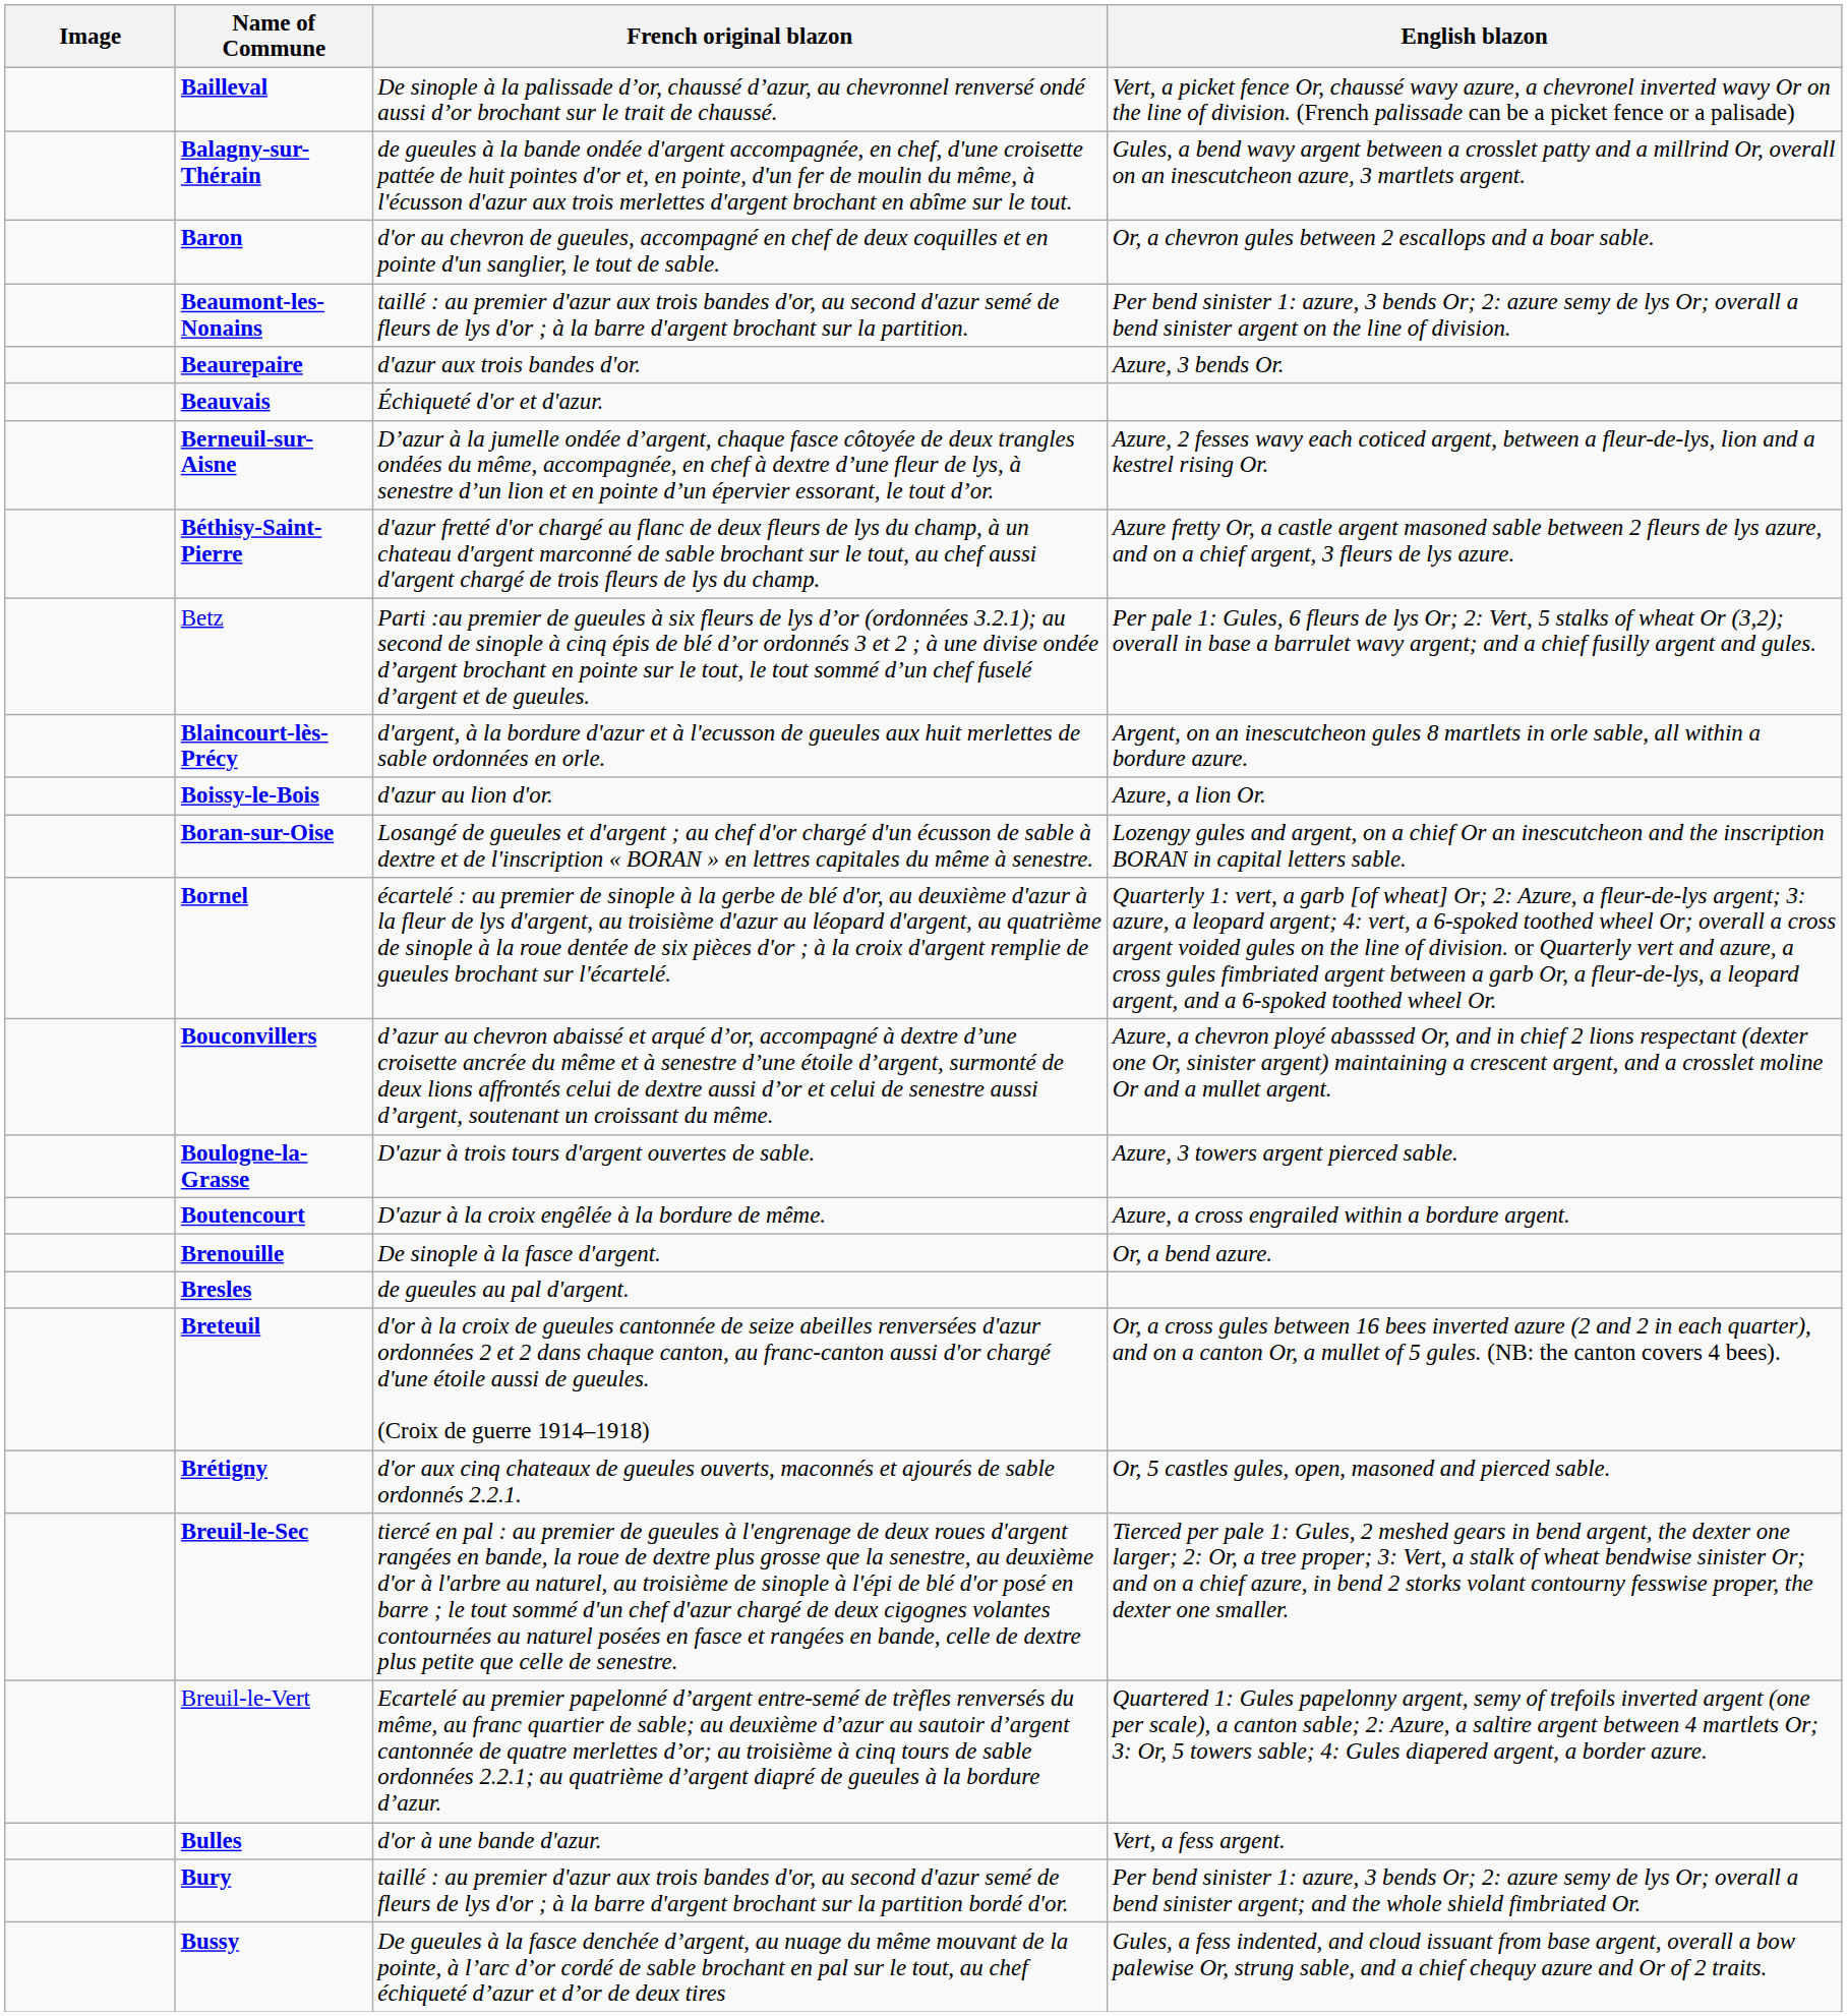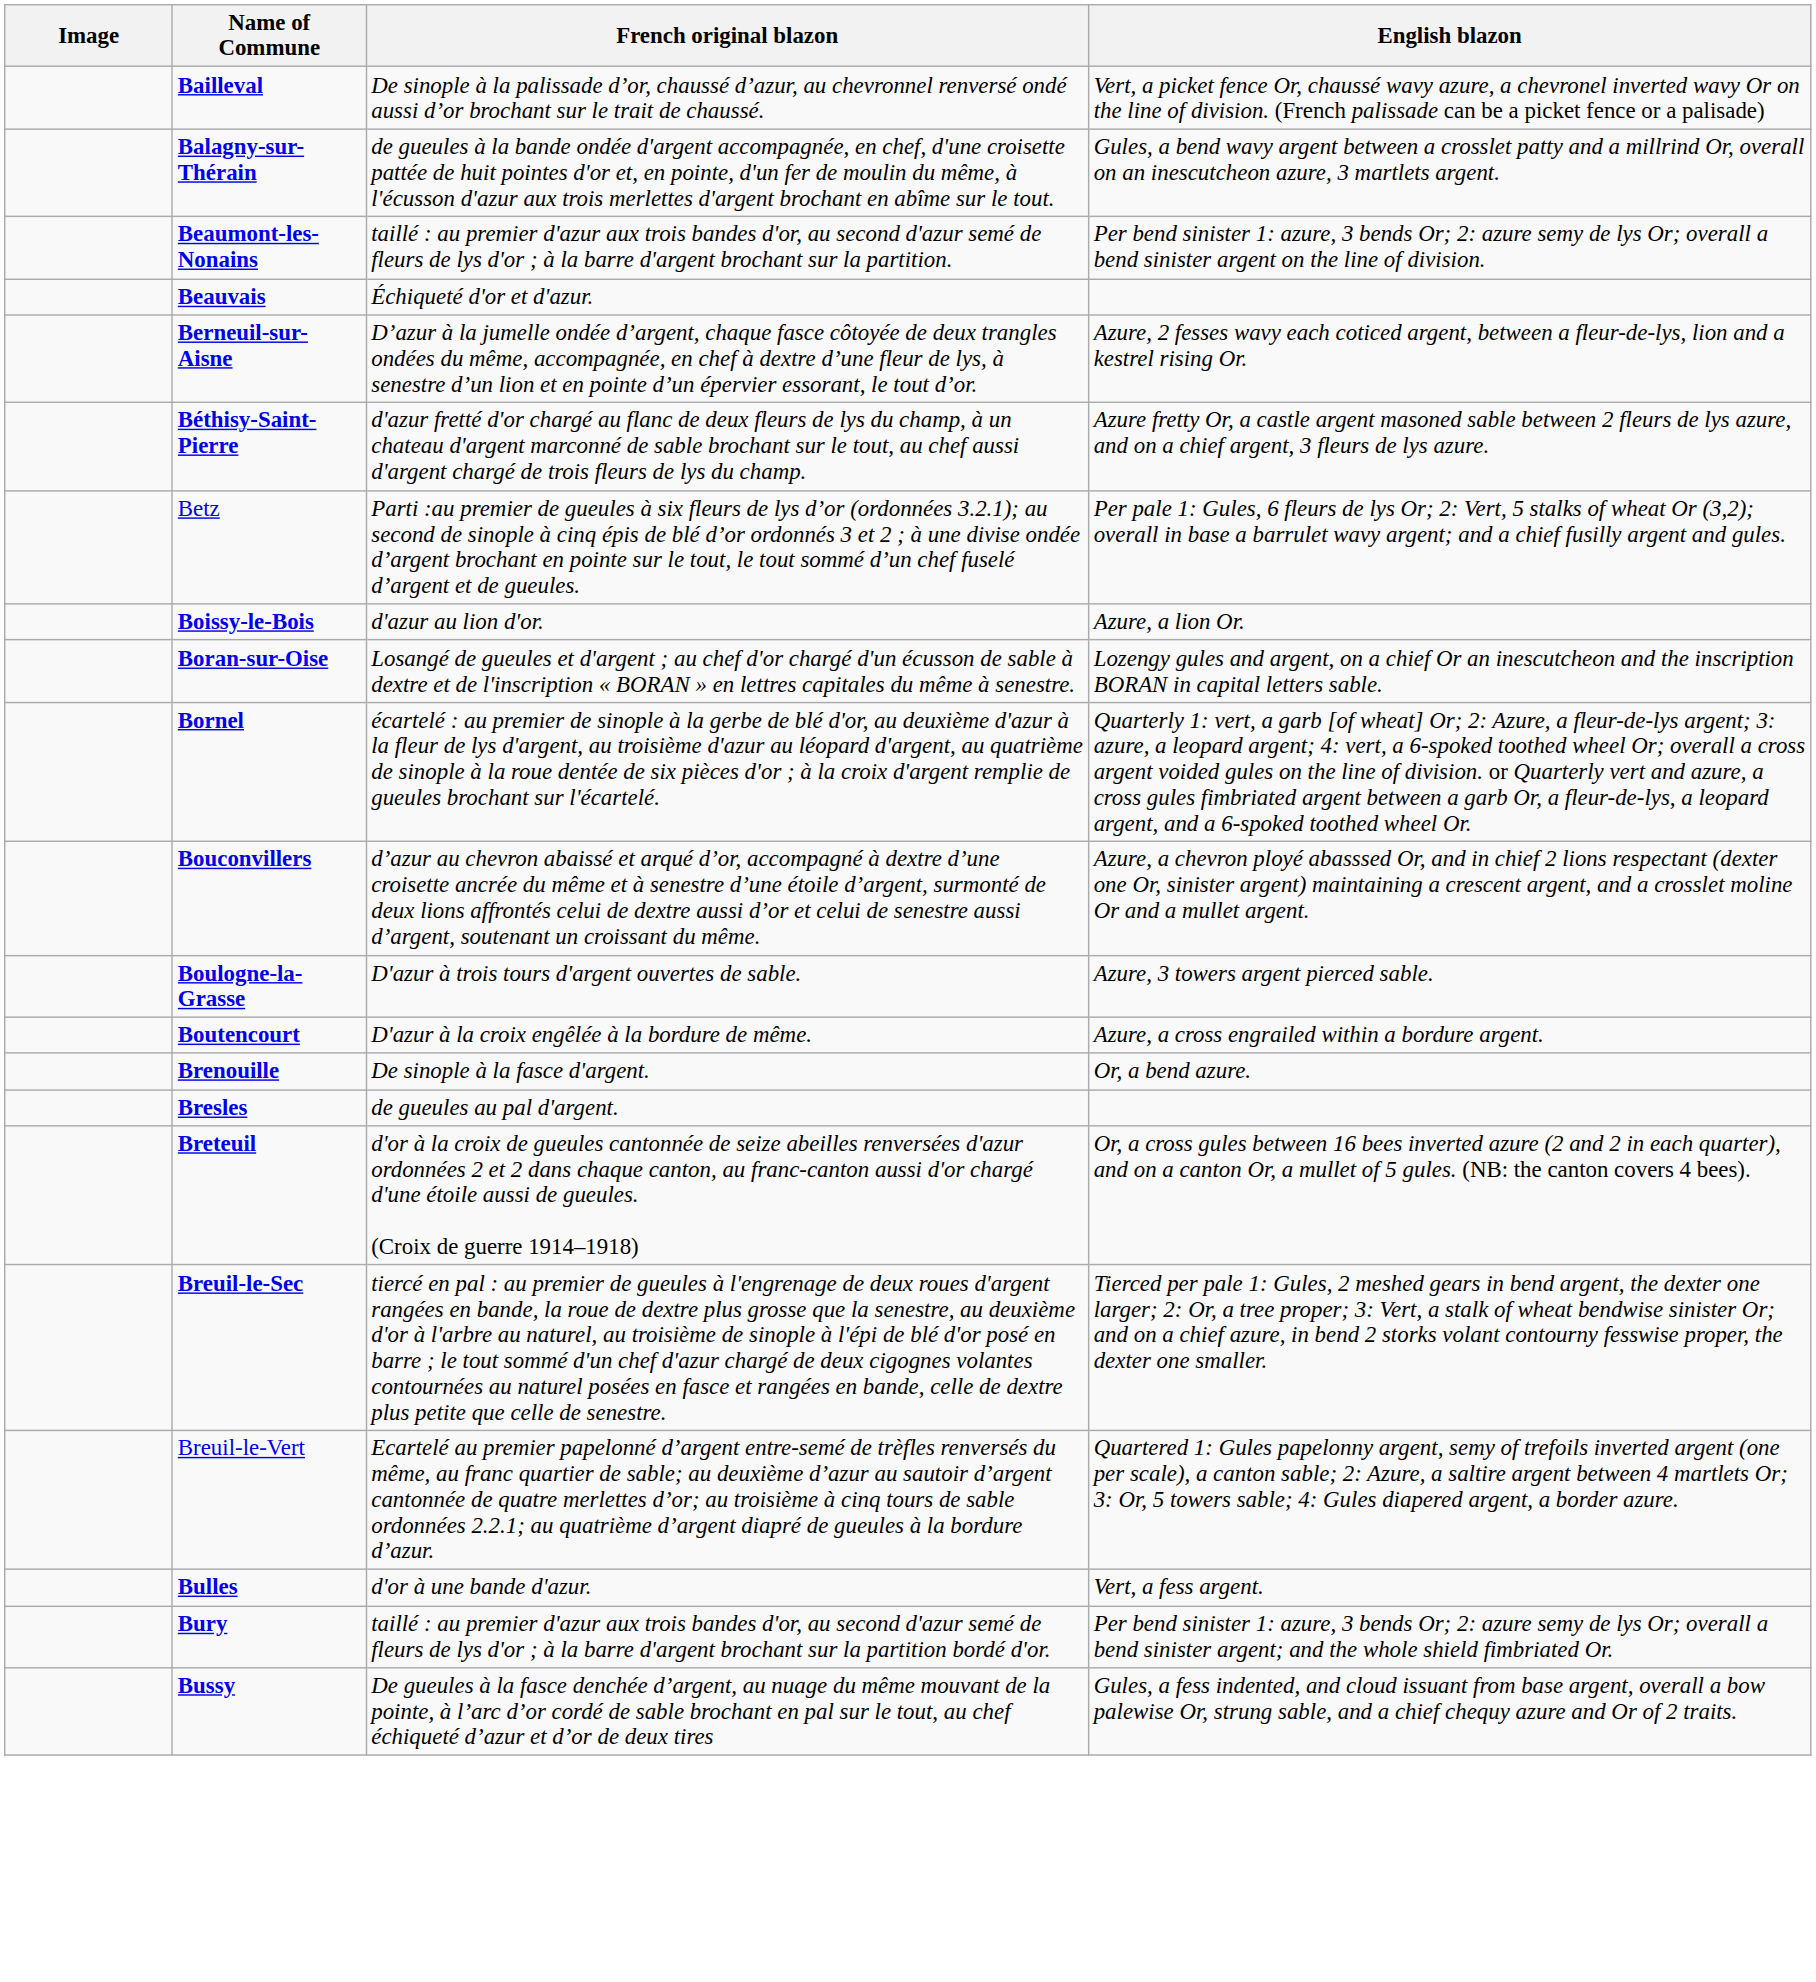- row: Baron | d'or au chevron de gueules, accompagné en chef de deux coquilles et en pointe d'un sanglier, le tout de sable. | Or, a chevron gules between 2 escallops and a boar sable.
- row: Beaurepaire | d'azur aux trois bandes d'or. | Azure, 3 bends Or.
- row: Blaincourt-lès-Précy | d'argent, à la bordure d'azur et à l'ecusson de gueules aux huit merlettes de sable ordonnées en orle. | Argent, on an inescutcheon gules 8 martlets in orle sable, all within a bordure azure.
- row: Brétigny | d'or aux cinq chateaux de gueules ouverts, maconnés et ajourés de sable ordonnés 2.2.1. | Or, 5 castles gules, open, masoned and pierced sable.
